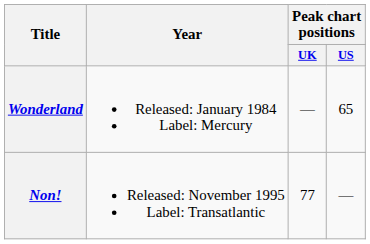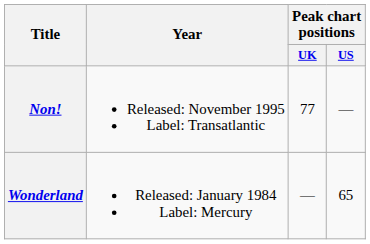rows swapped: Wonderland <-> Non!
